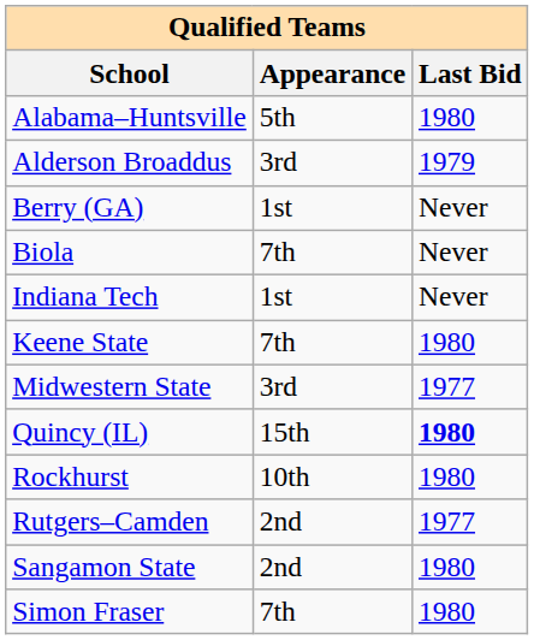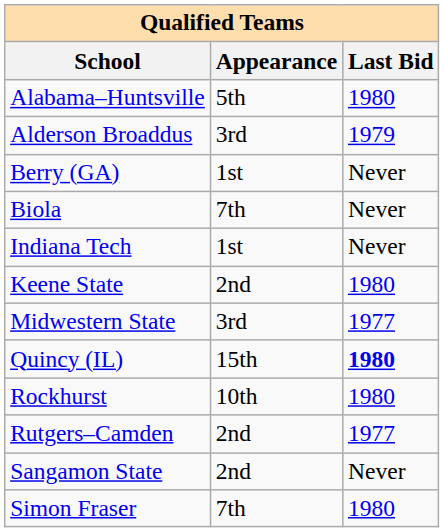Keene State | Appearance: 7th -> 2nd
Sangamon State | Last Bid: 1980 -> Never
